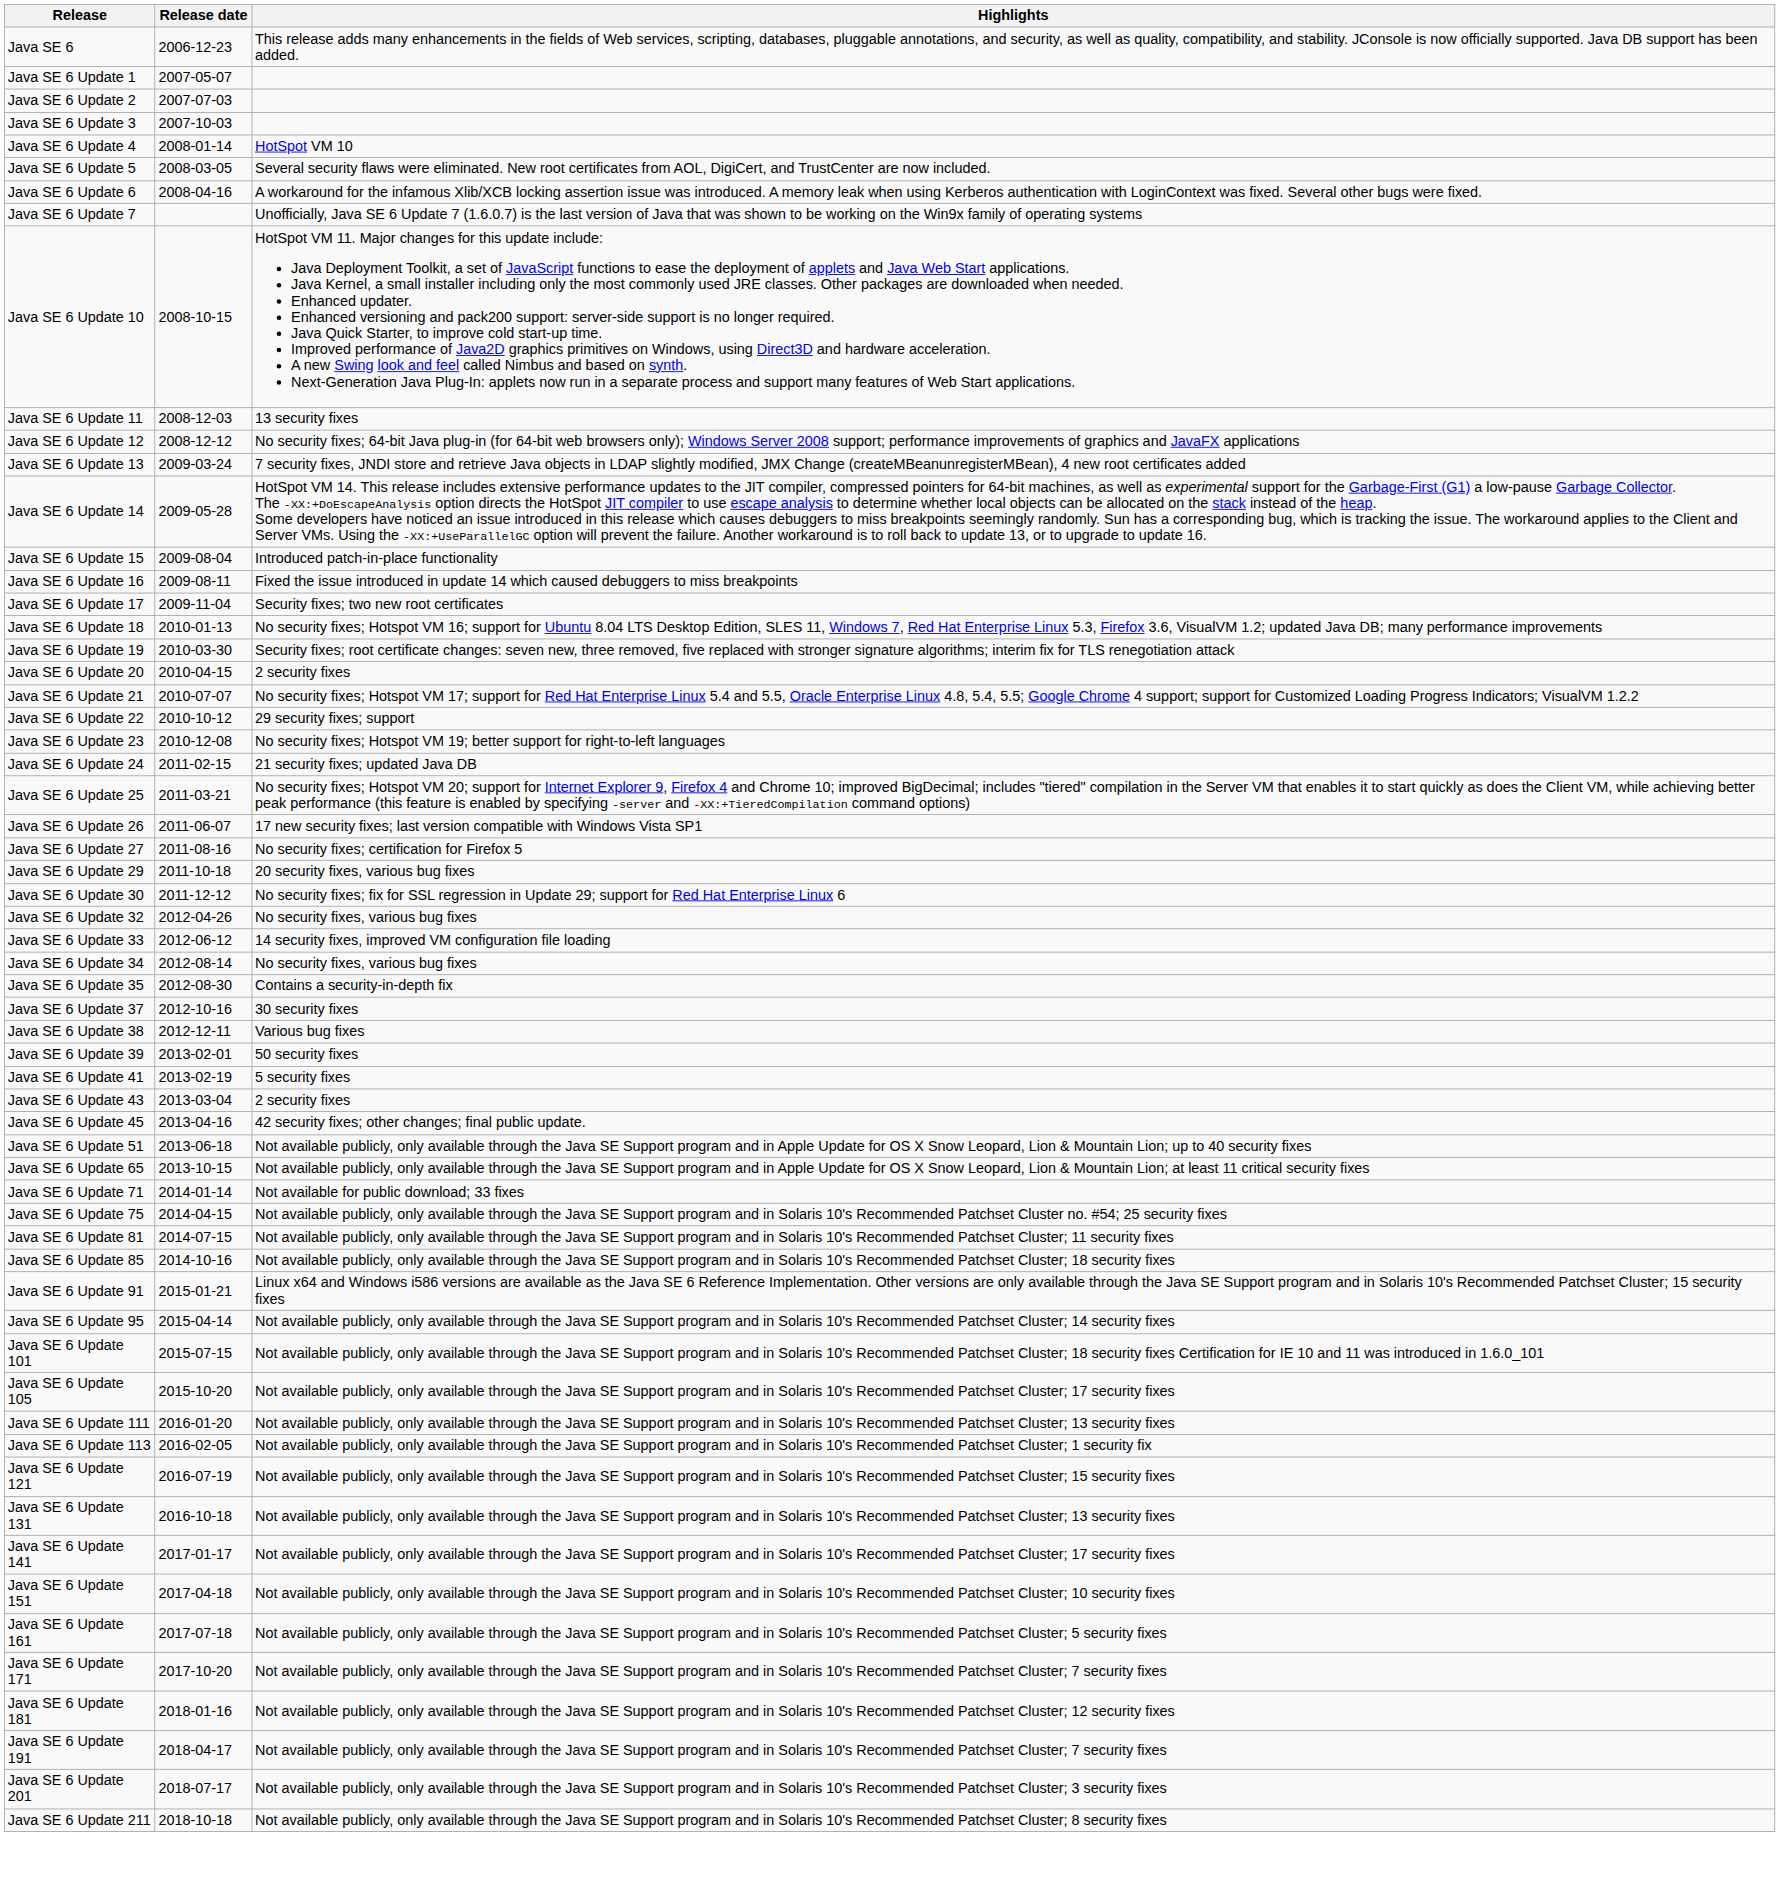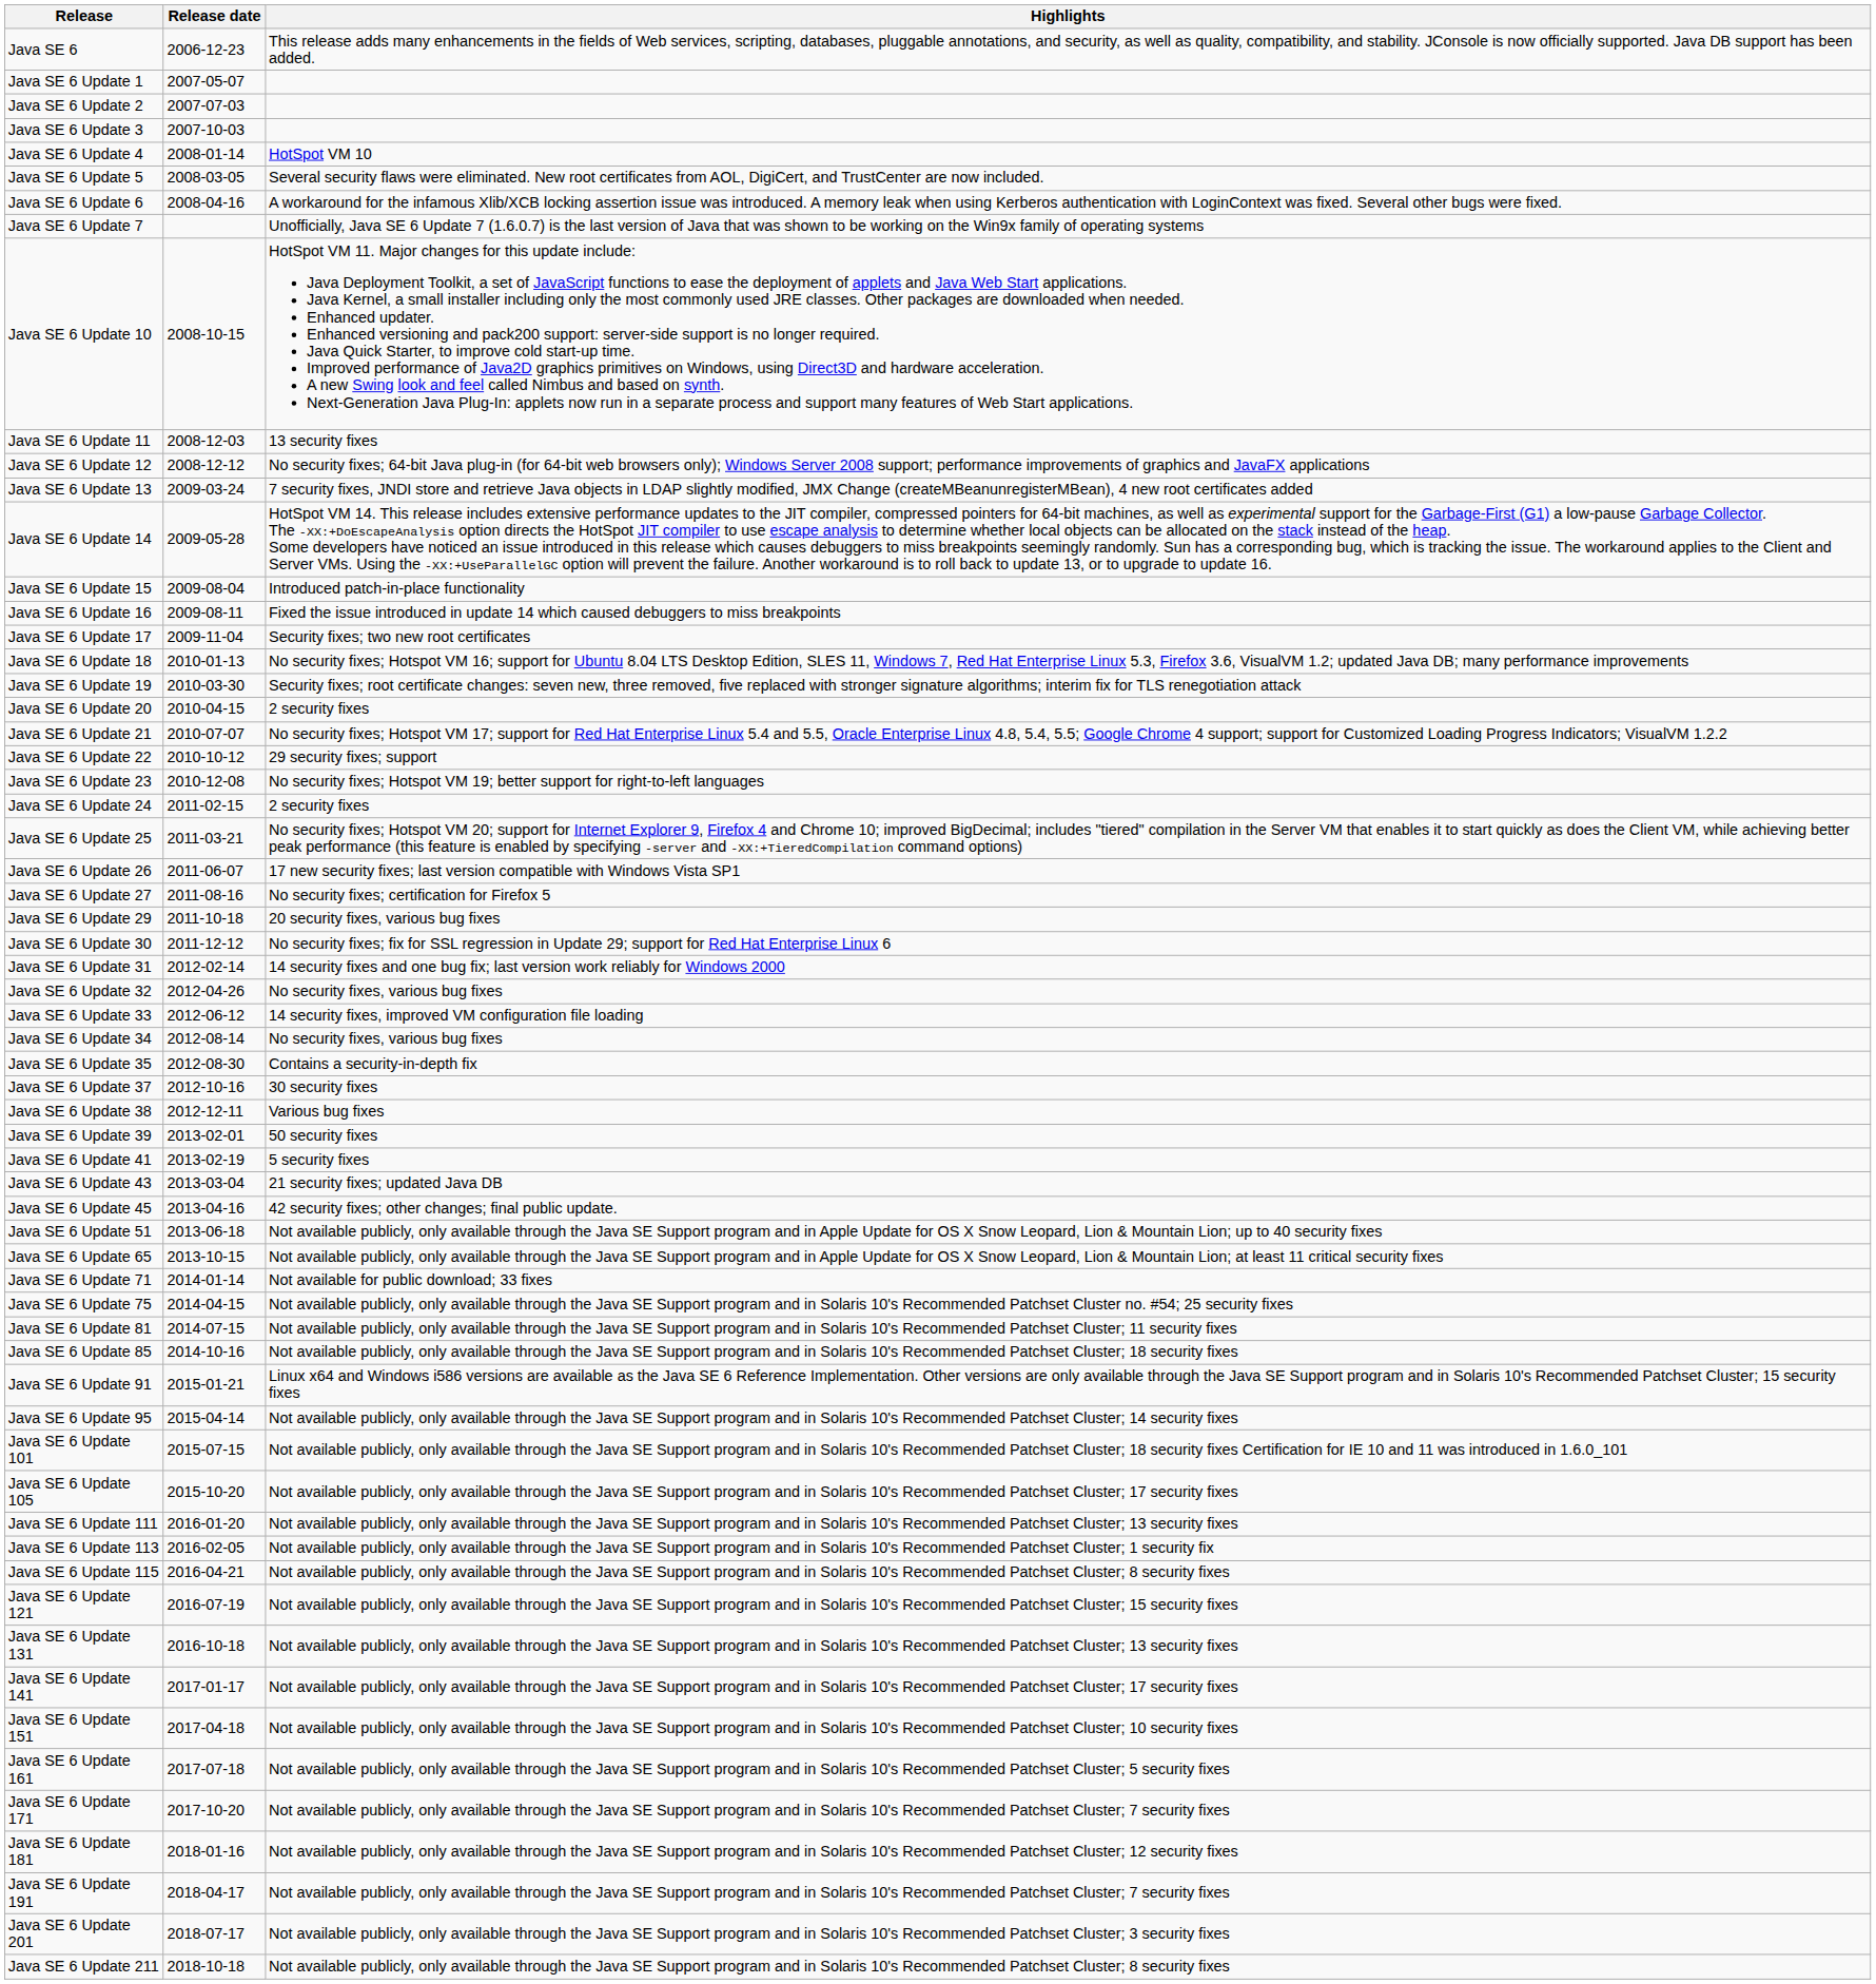Java SE 6 Update 24 | Highlights: 21 security fixes; updated Java DB -> 2 security fixes
+ row: Java SE 6 Update 31 | 2012-02-14 | 14 security fixes and one bug fix; last version work reliably for Windows 2000
Java SE 6 Update 43 | Highlights: 2 security fixes -> 21 security fixes; updated Java DB
+ row: Java SE 6 Update 115 | 2016-04-21 | Not available publicly, only available through the Java SE Support program and in Solaris 10's Recommended Patchset Cluster; 8 security fixes
